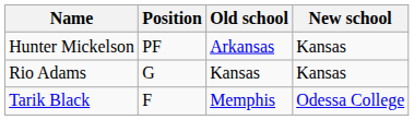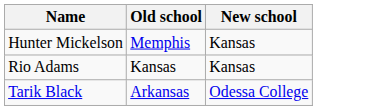- column: Position | PF | G | F
Hunter Mickelson | Old school: Arkansas -> Memphis
Tarik Black | Old school: Memphis -> Arkansas
